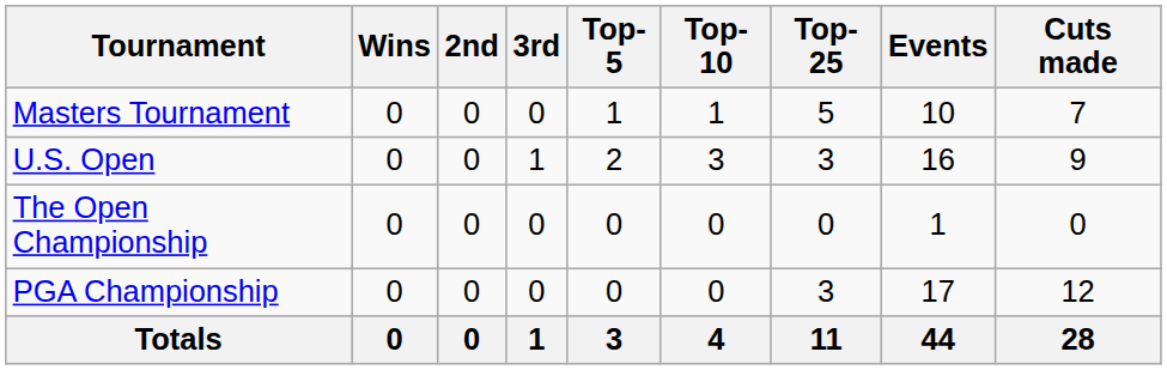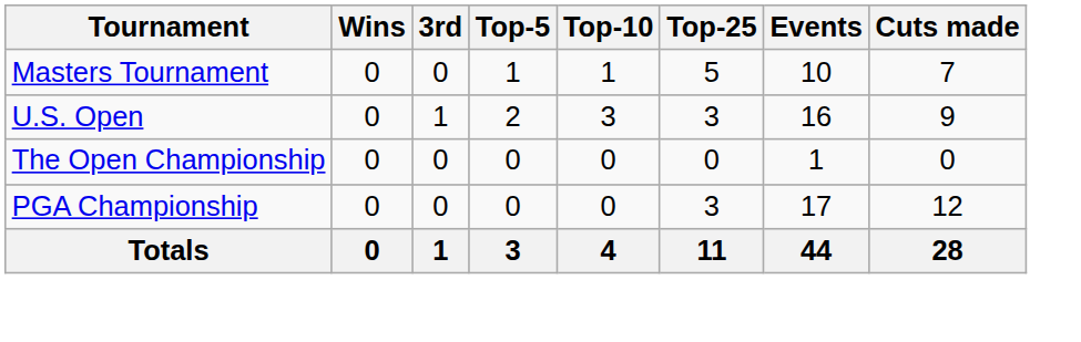- column: 2nd | 0 | 0 | 0 | 0 | 0
